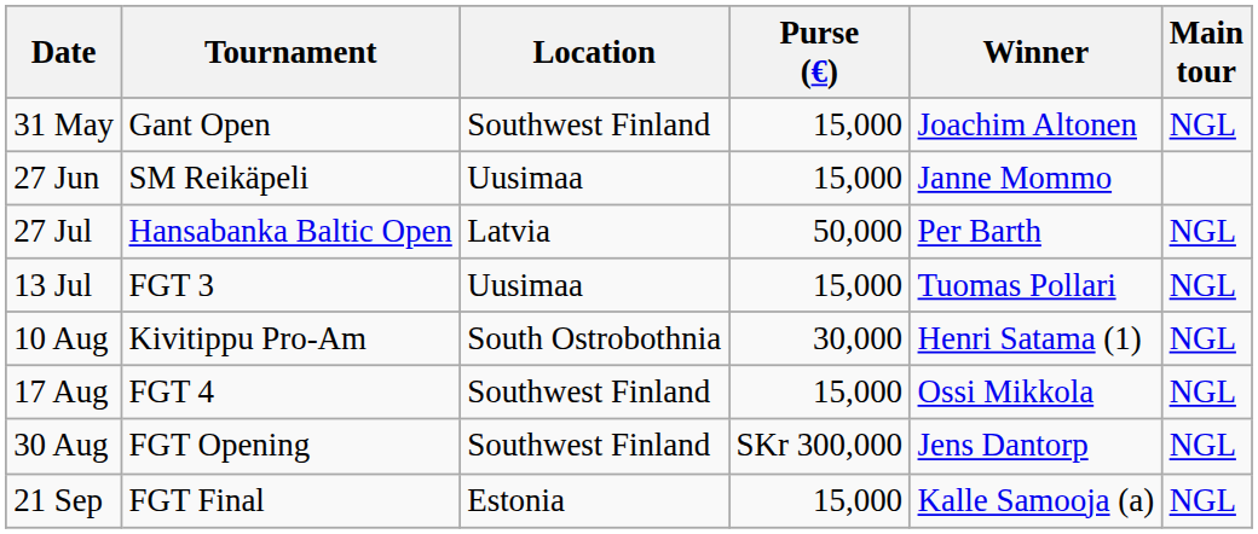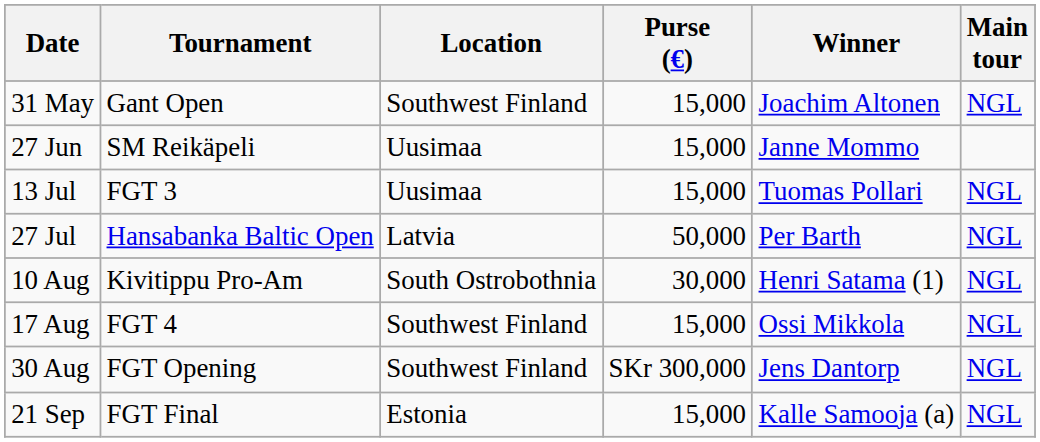rows swapped: 13 Jul <-> 27 Jul
